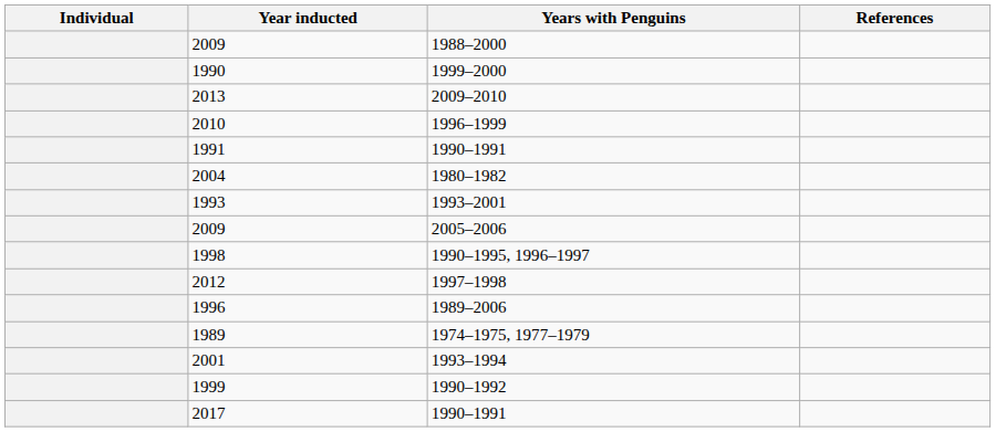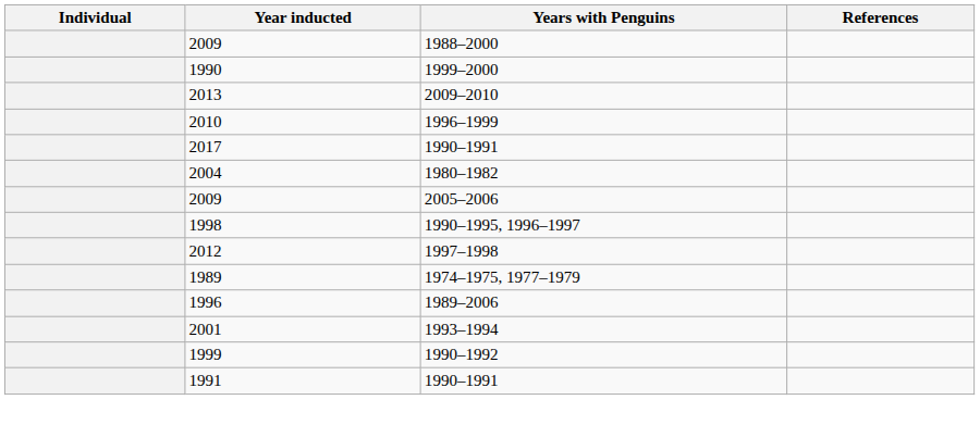rows swapped: 1991 <-> 2017
- row: 1993 | 1993–2001
rows swapped: 1989 <-> 1996
